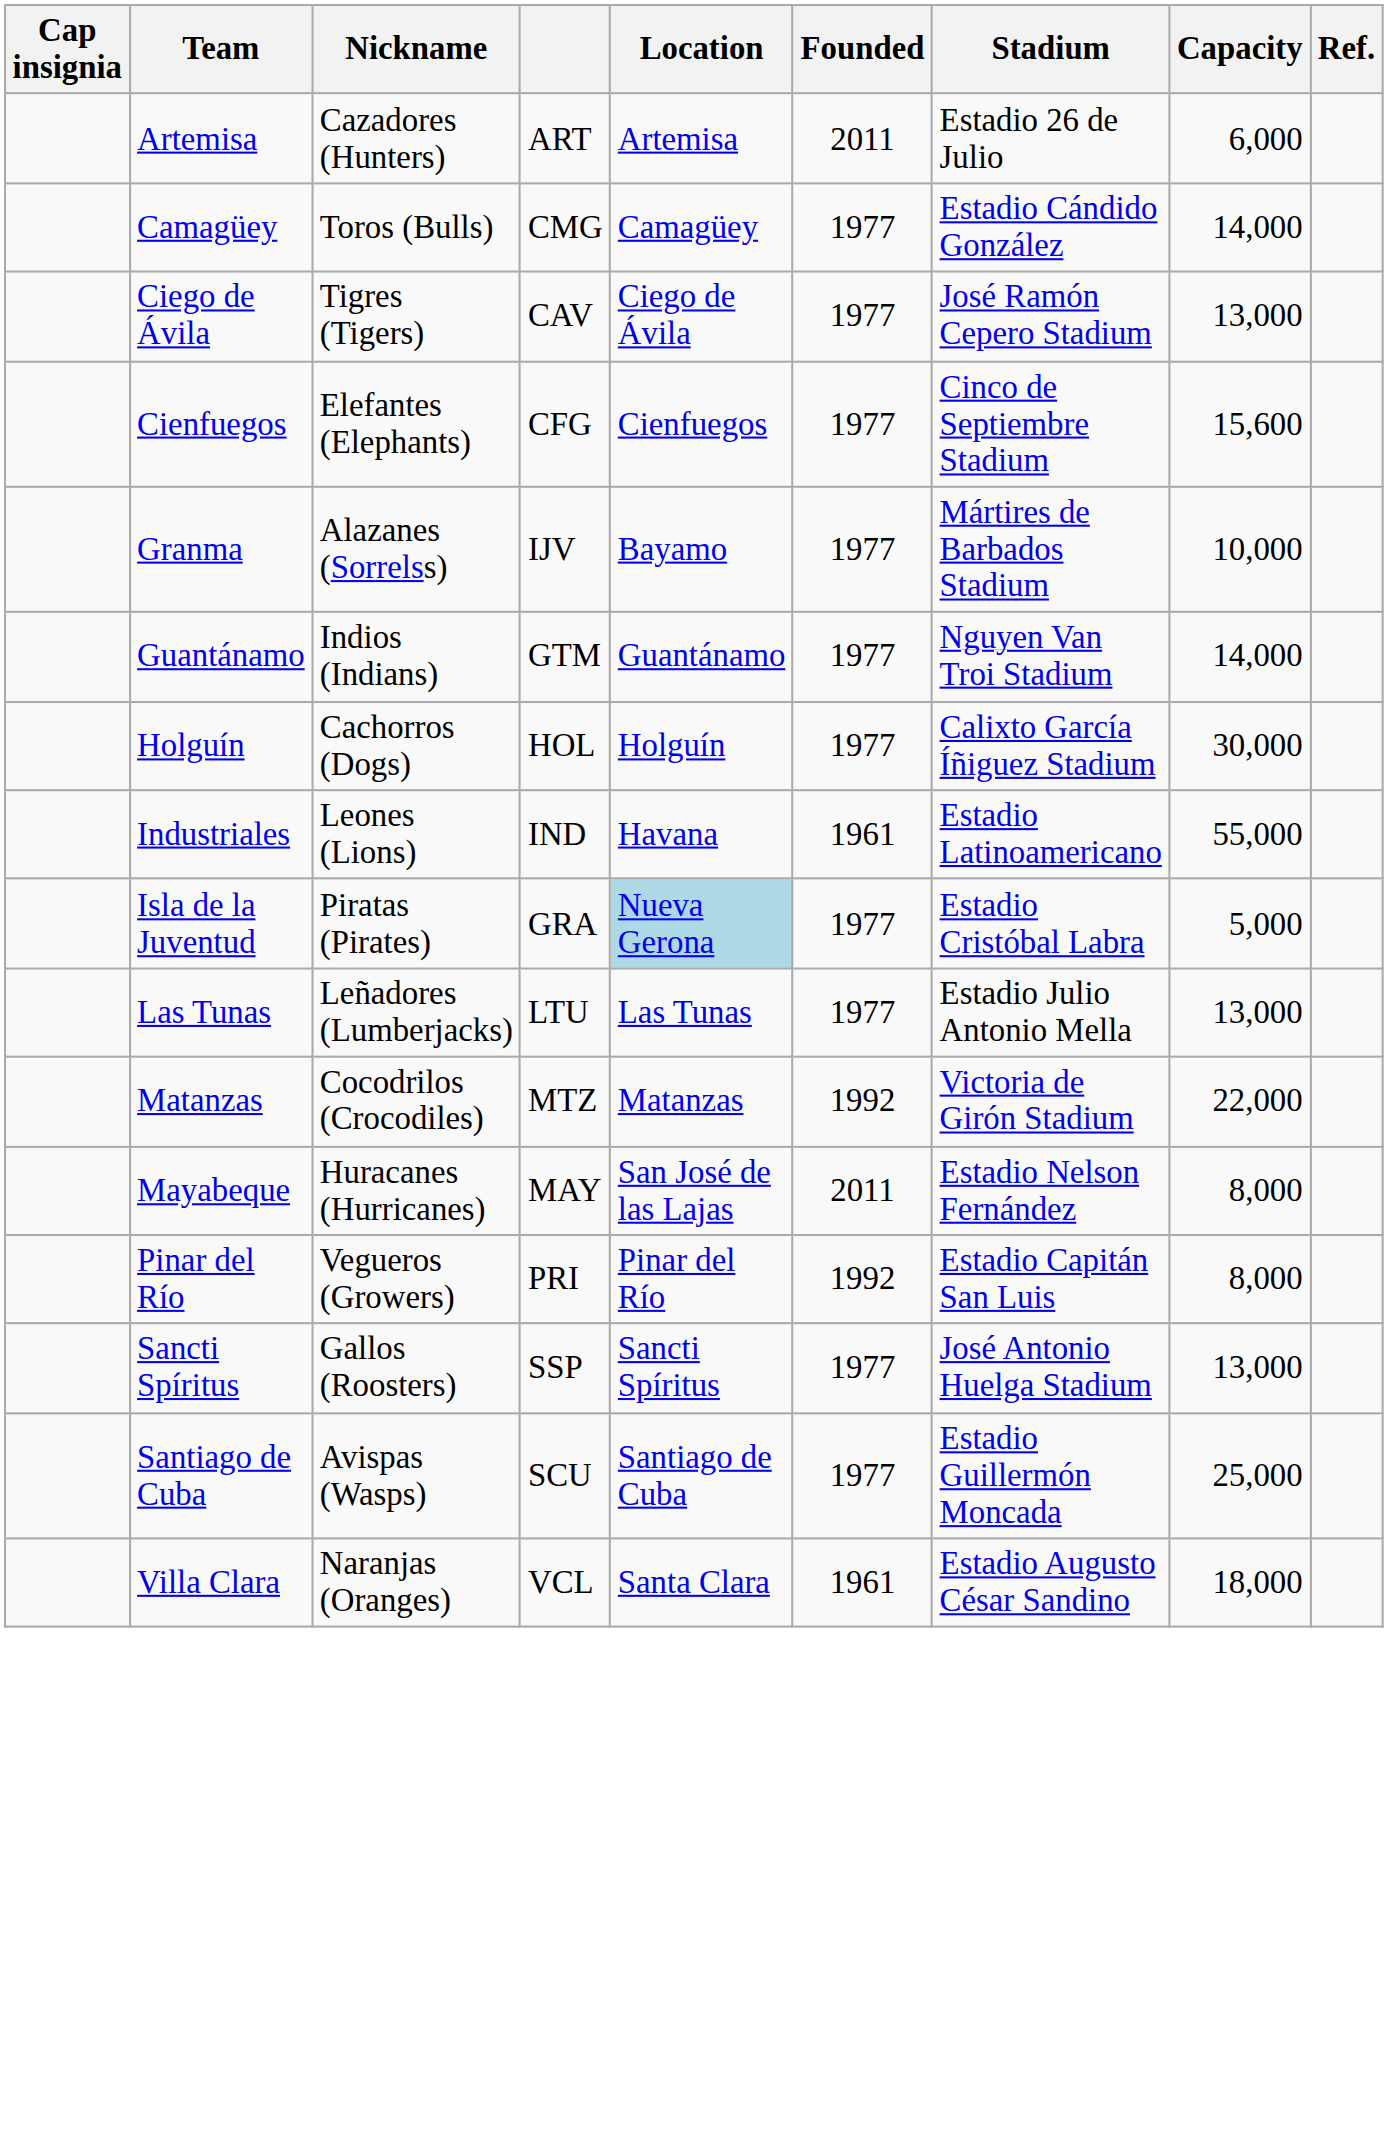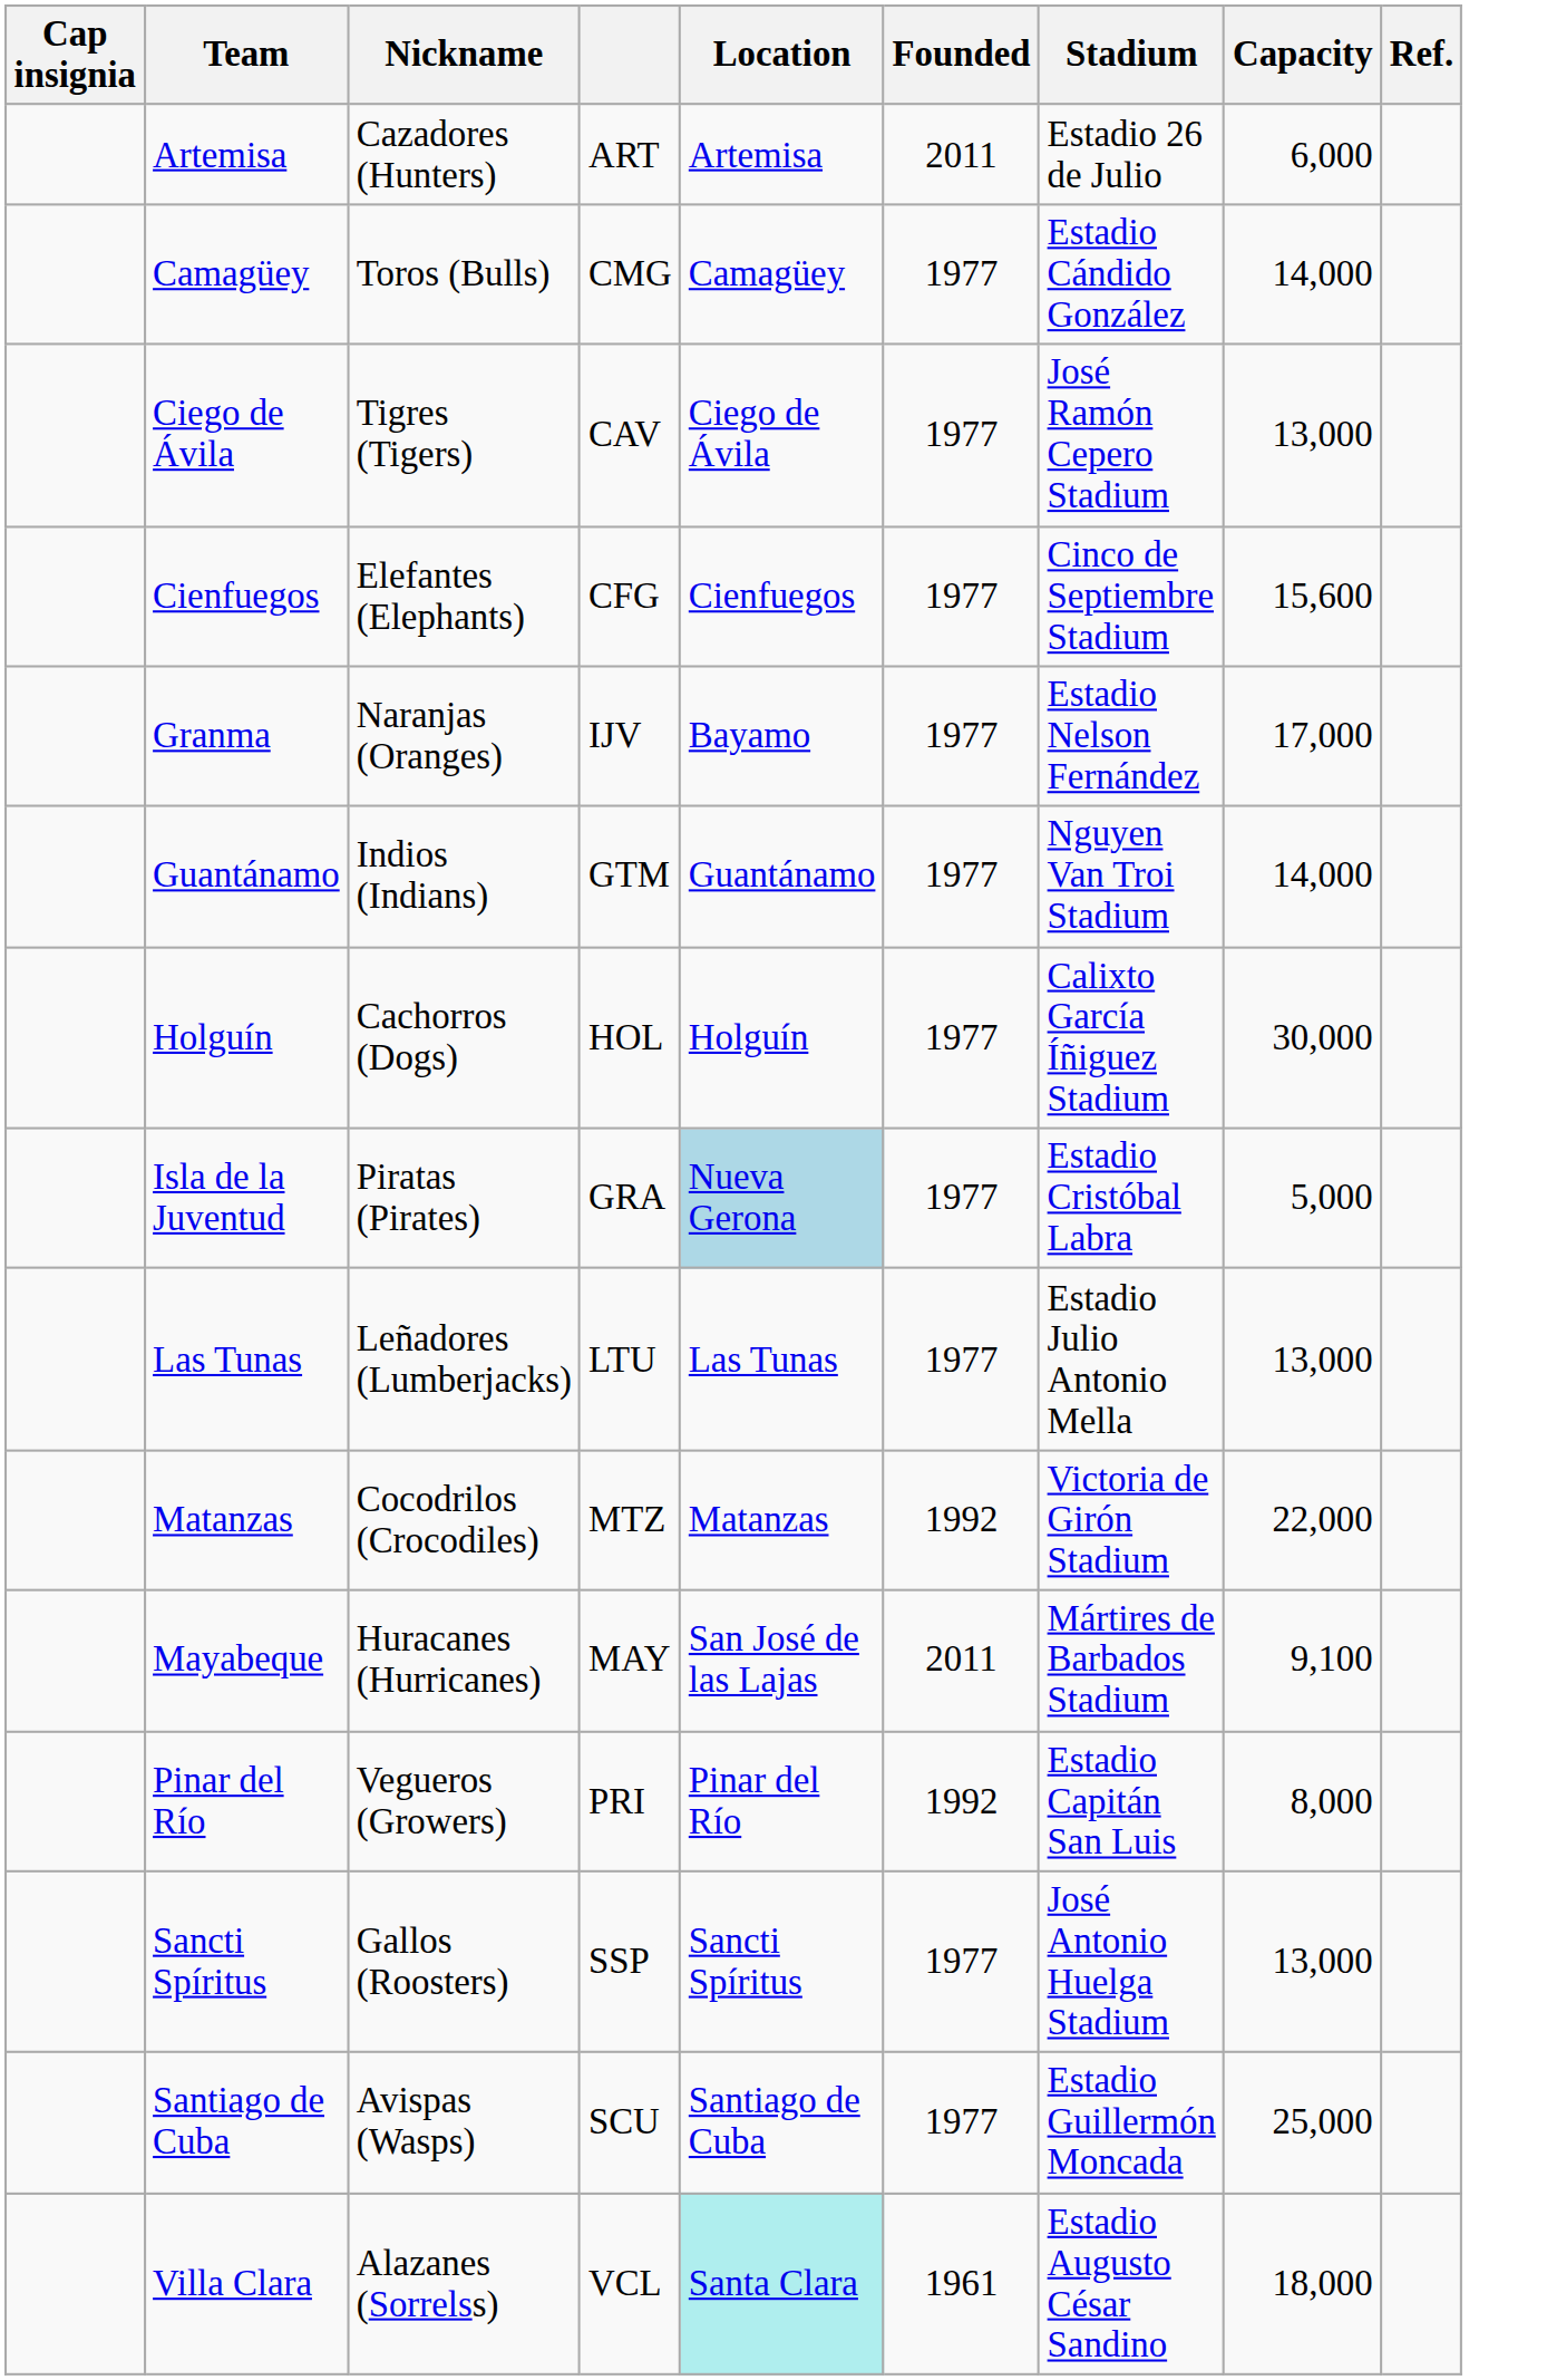Granma | Nickname: Alazanes (Sorrelss) -> Naranjas (Oranges)
Granma | Stadium: Mártires de Barbados Stadium -> Estadio Nelson Fernández
Granma | Capacity: 10,000 -> 17,000
- row: Industriales | Leones (Lions) | IND | Havana | 1961 | Estadio Latinoamericano | 55,000
Mayabeque | Stadium: Estadio Nelson Fernández -> Mártires de Barbados Stadium
Mayabeque | Capacity: 8,000 -> 9,100
Villa Clara | Nickname: Naranjas (Oranges) -> Alazanes (Sorrelss)
Villa Clara | Location: no background -> paleturquoise background
